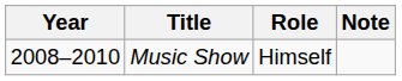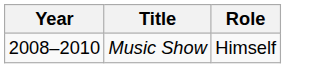- column: Note
